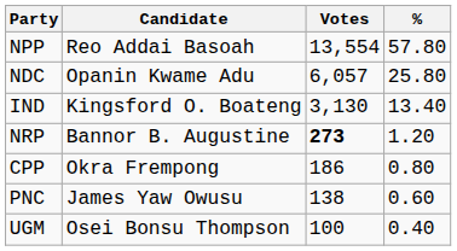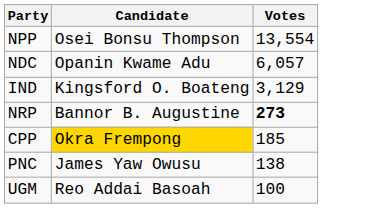- column: % | 57.80 | 25.80 | 13.40 | 1.20 | 0.80 | 0.60 | 0.40
NPP | Candidate: Reo Addai Basoah -> Osei Bonsu Thompson
IND | Votes: 3,130 -> 3,129
CPP | Candidate: no background -> gold background
CPP | Votes: 186 -> 185
UGM | Candidate: Osei Bonsu Thompson -> Reo Addai Basoah
